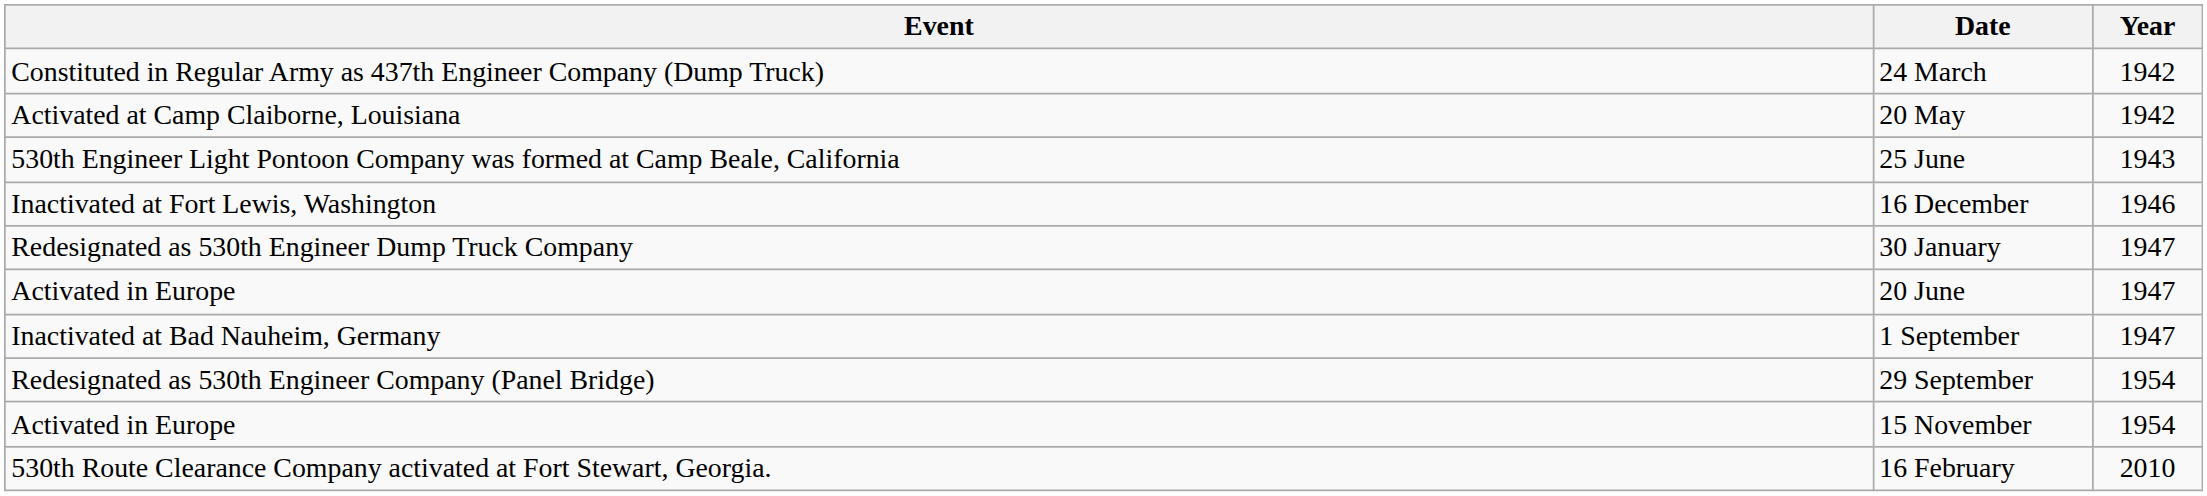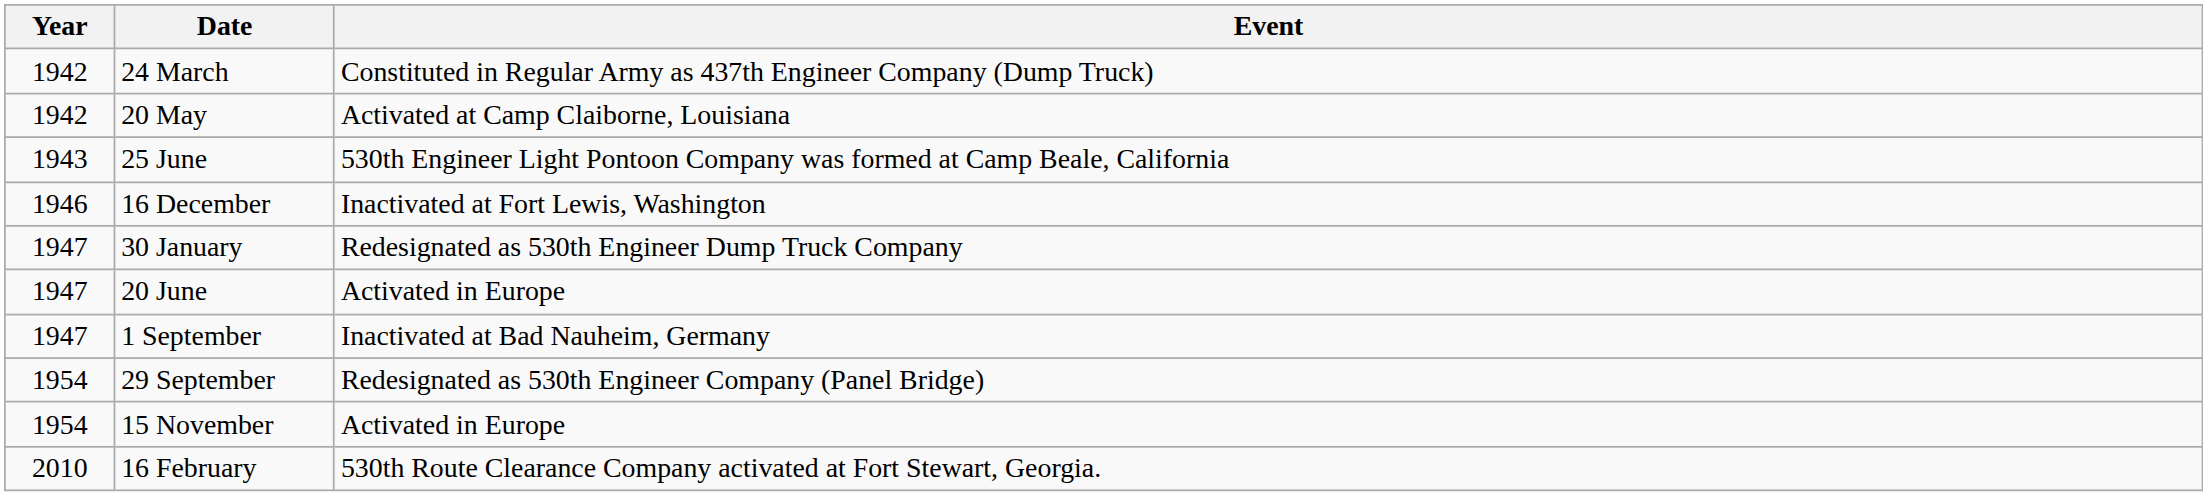columns swapped: Year <-> Event
